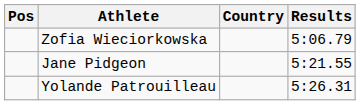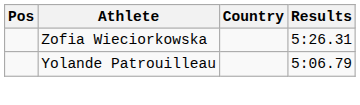Zofia Wieciorkowska | Results: 5:06.79 -> 5:26.31
- row: Jane Pidgeon | 5:21.55
Yolande Patrouilleau | Results: 5:26.31 -> 5:06.79
